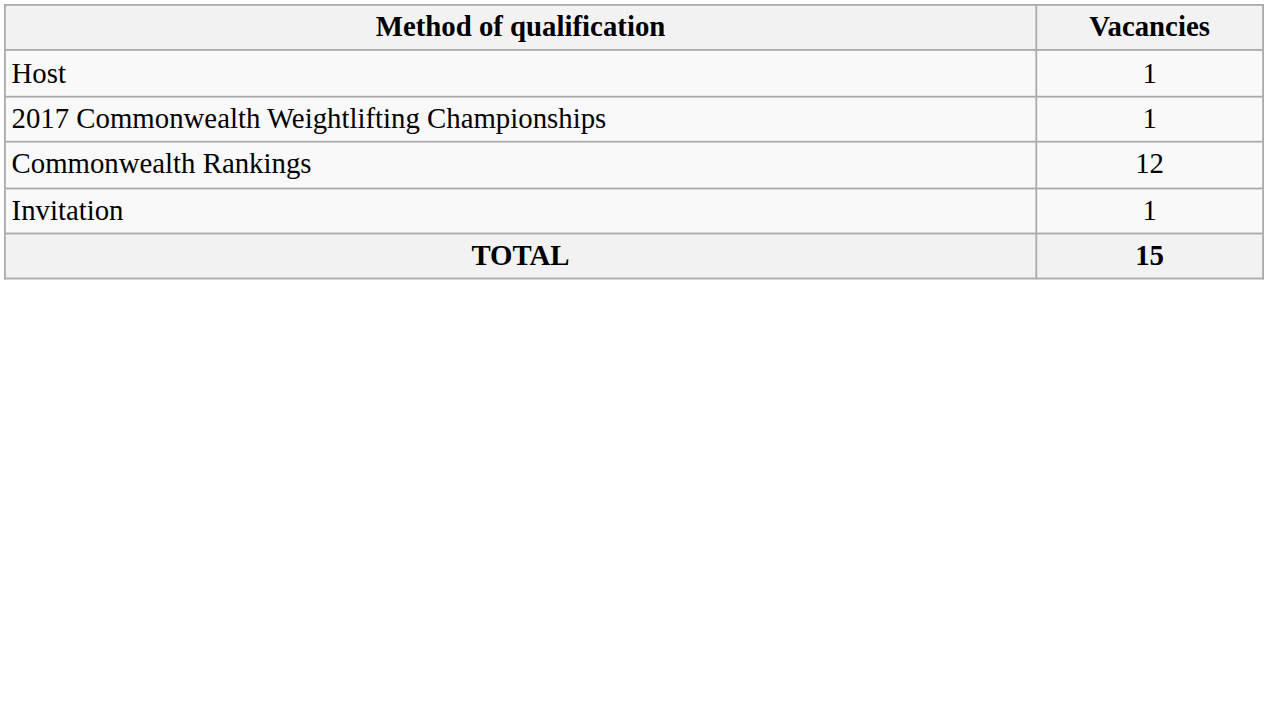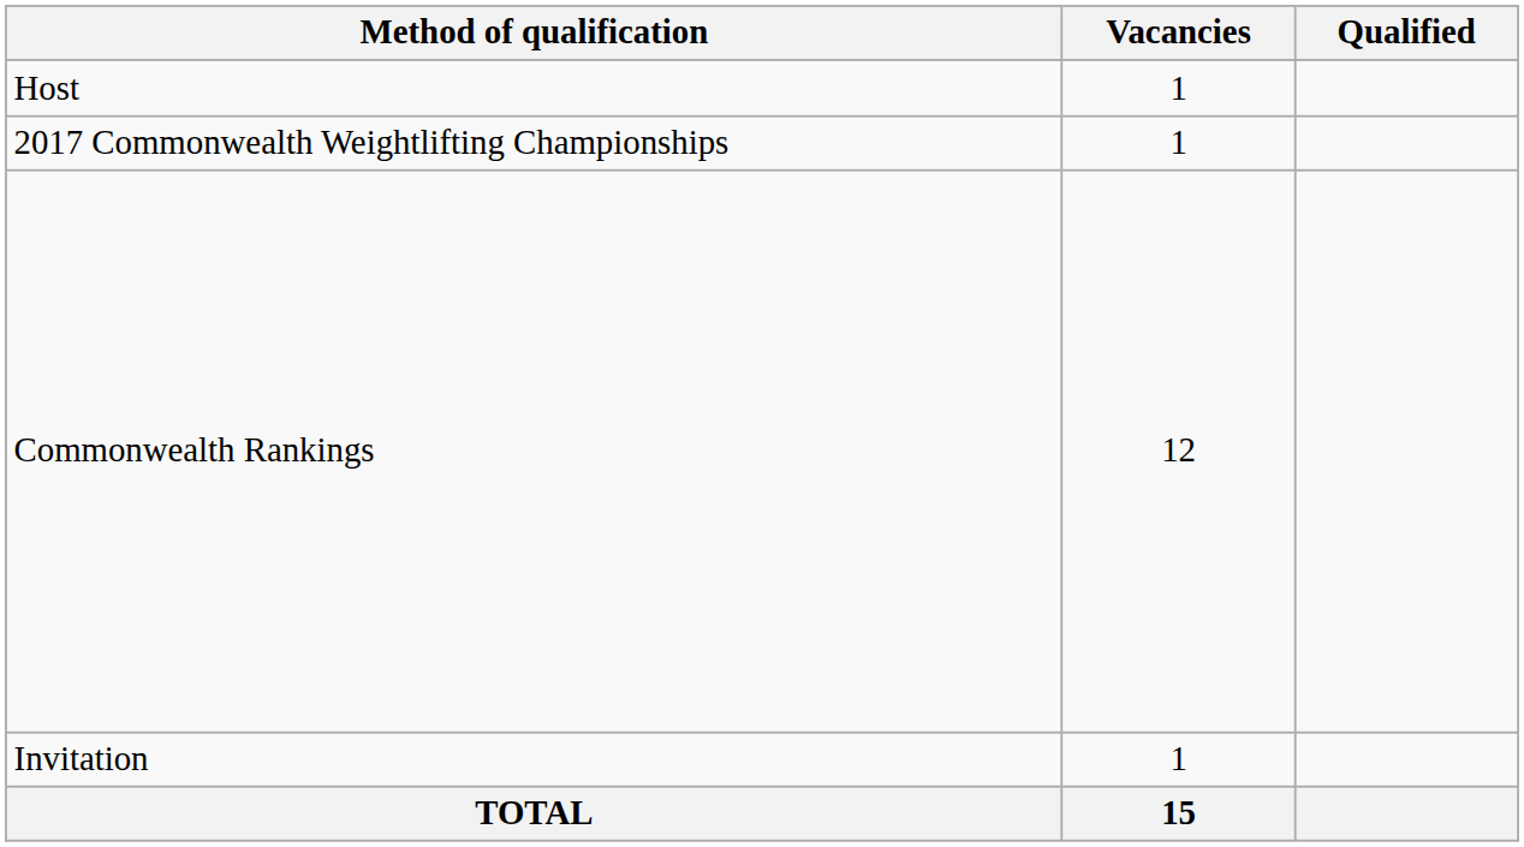+ column: Qualified
